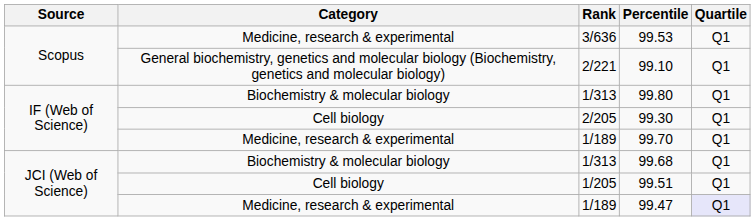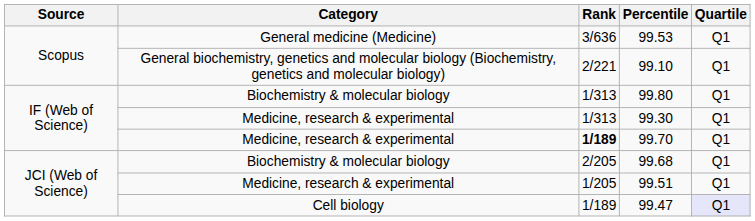99.53 | Category: Medicine, research & experimental -> General medicine (Medicine)
99.30 | Category: Cell biology -> Medicine, research & experimental
99.30 | Rank: 2/205 -> 1/313
99.70 | Rank: normal -> bold
99.68 | Rank: 1/313 -> 2/205
99.51 | Category: Cell biology -> Medicine, research & experimental
99.47 | Category: Medicine, research & experimental -> Cell biology
